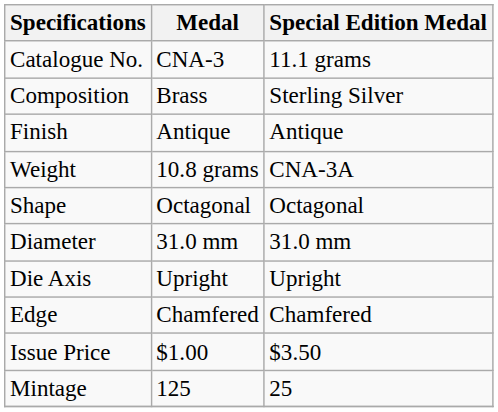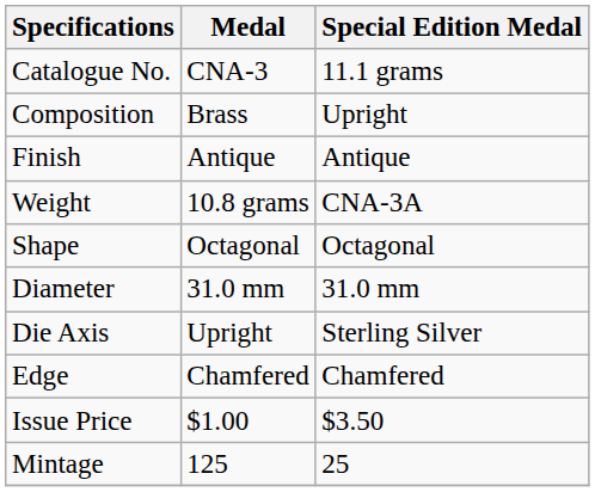Composition | Special Edition Medal: Sterling Silver -> Upright
Die Axis | Special Edition Medal: Upright -> Sterling Silver
